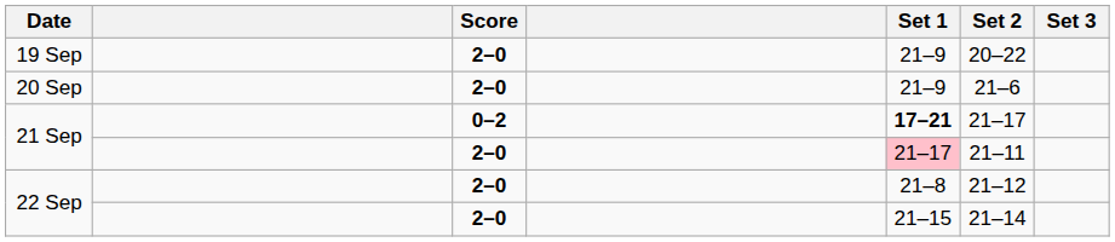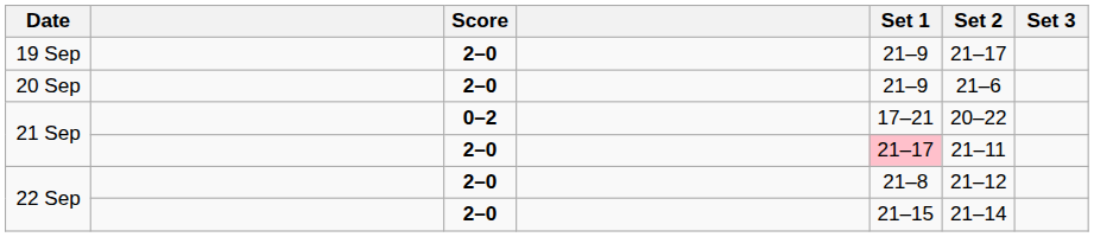19 Sep | Set 2: 20–22 -> 21–17
21 Sep / 0–2 | Set 1: bold -> normal
21 Sep / 0–2 | Set 2: 21–17 -> 20–22
